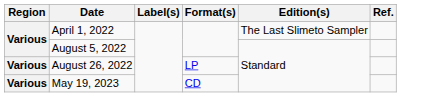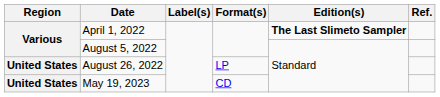April 1, 2022 | Edition(s): normal -> bold
August 26, 2022 | Region: Various -> United States
May 19, 2023 | Region: Various -> United States
